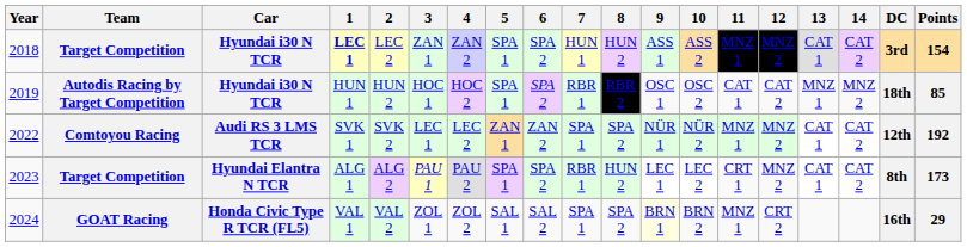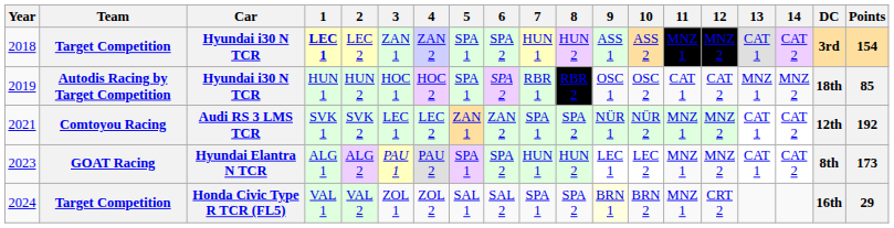SVK 1 | Year: 2022 -> 2021
ALG 1 | Team: Target Competition -> GOAT Racing
ALG 1 | 7: RBR 1 -> HUN 1
ALG 1 | 11: CRT 1 -> MNZ 1
VAL 1 | Team: GOAT Racing -> Target Competition
